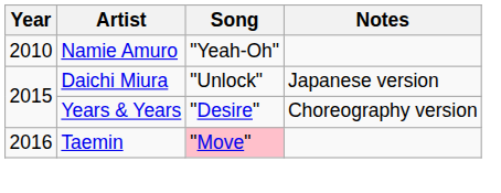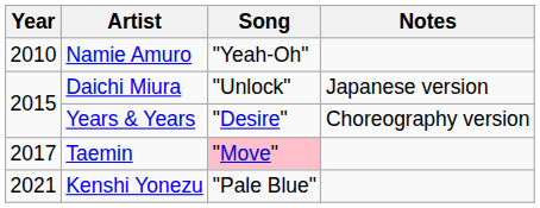Taemin | Year: 2016 -> 2017
+ row: 2021 | Kenshi Yonezu | "Pale Blue"
